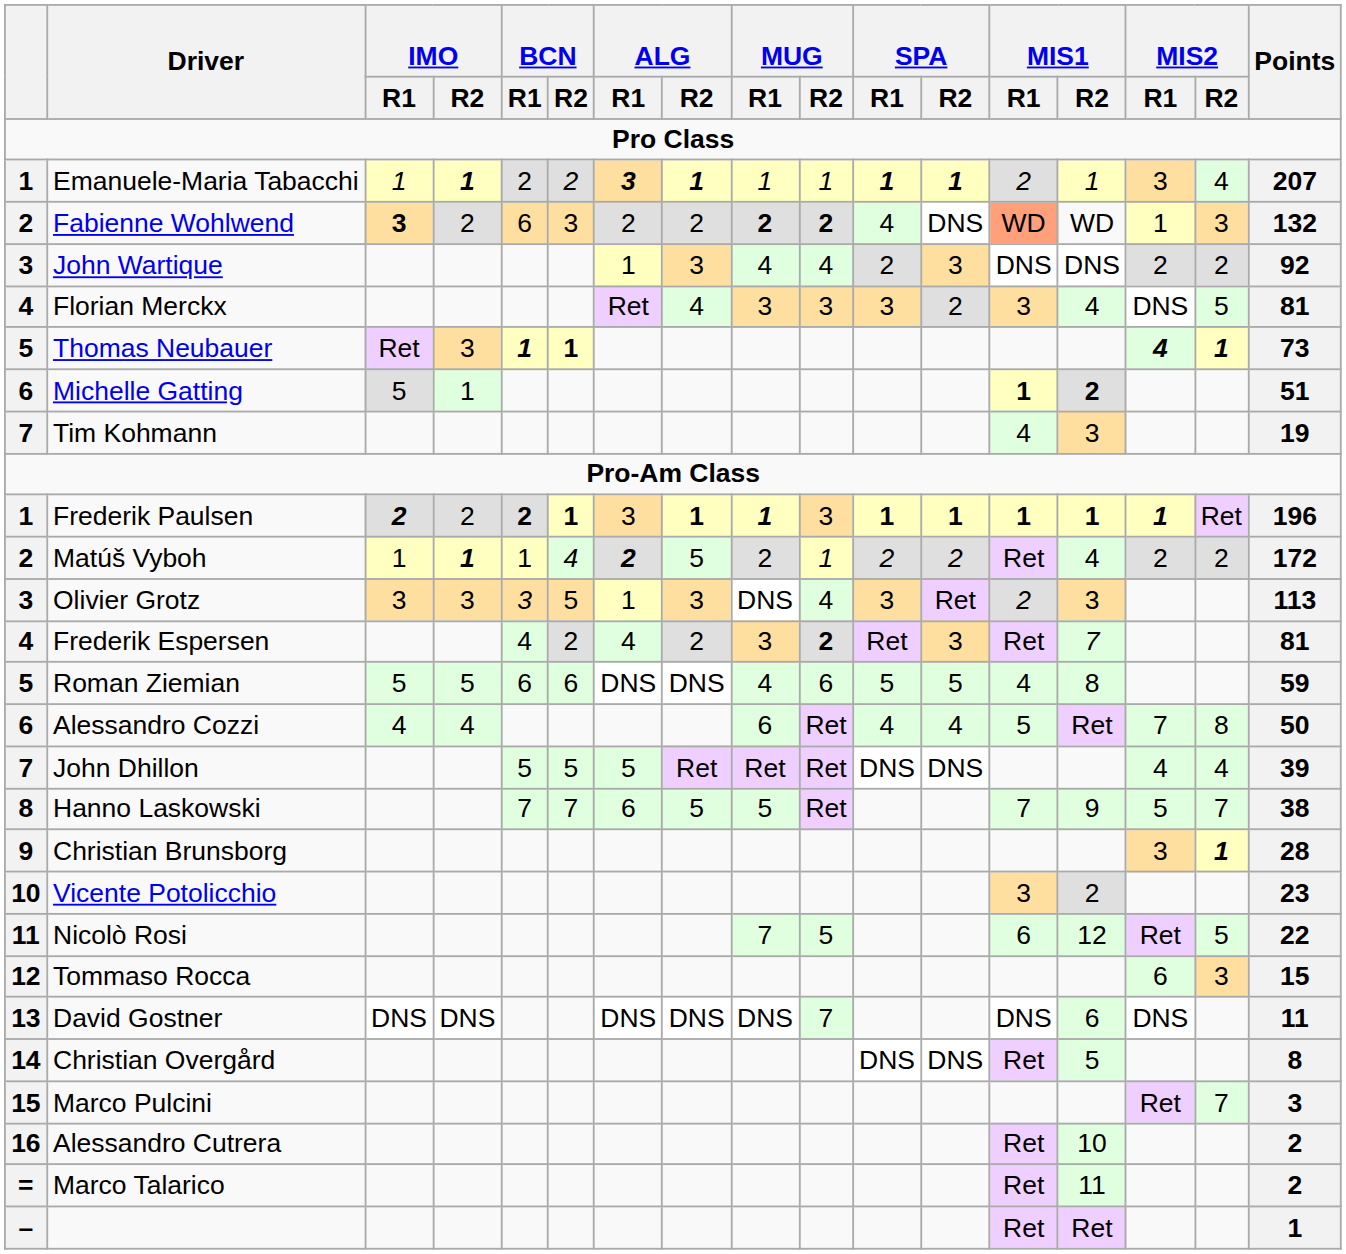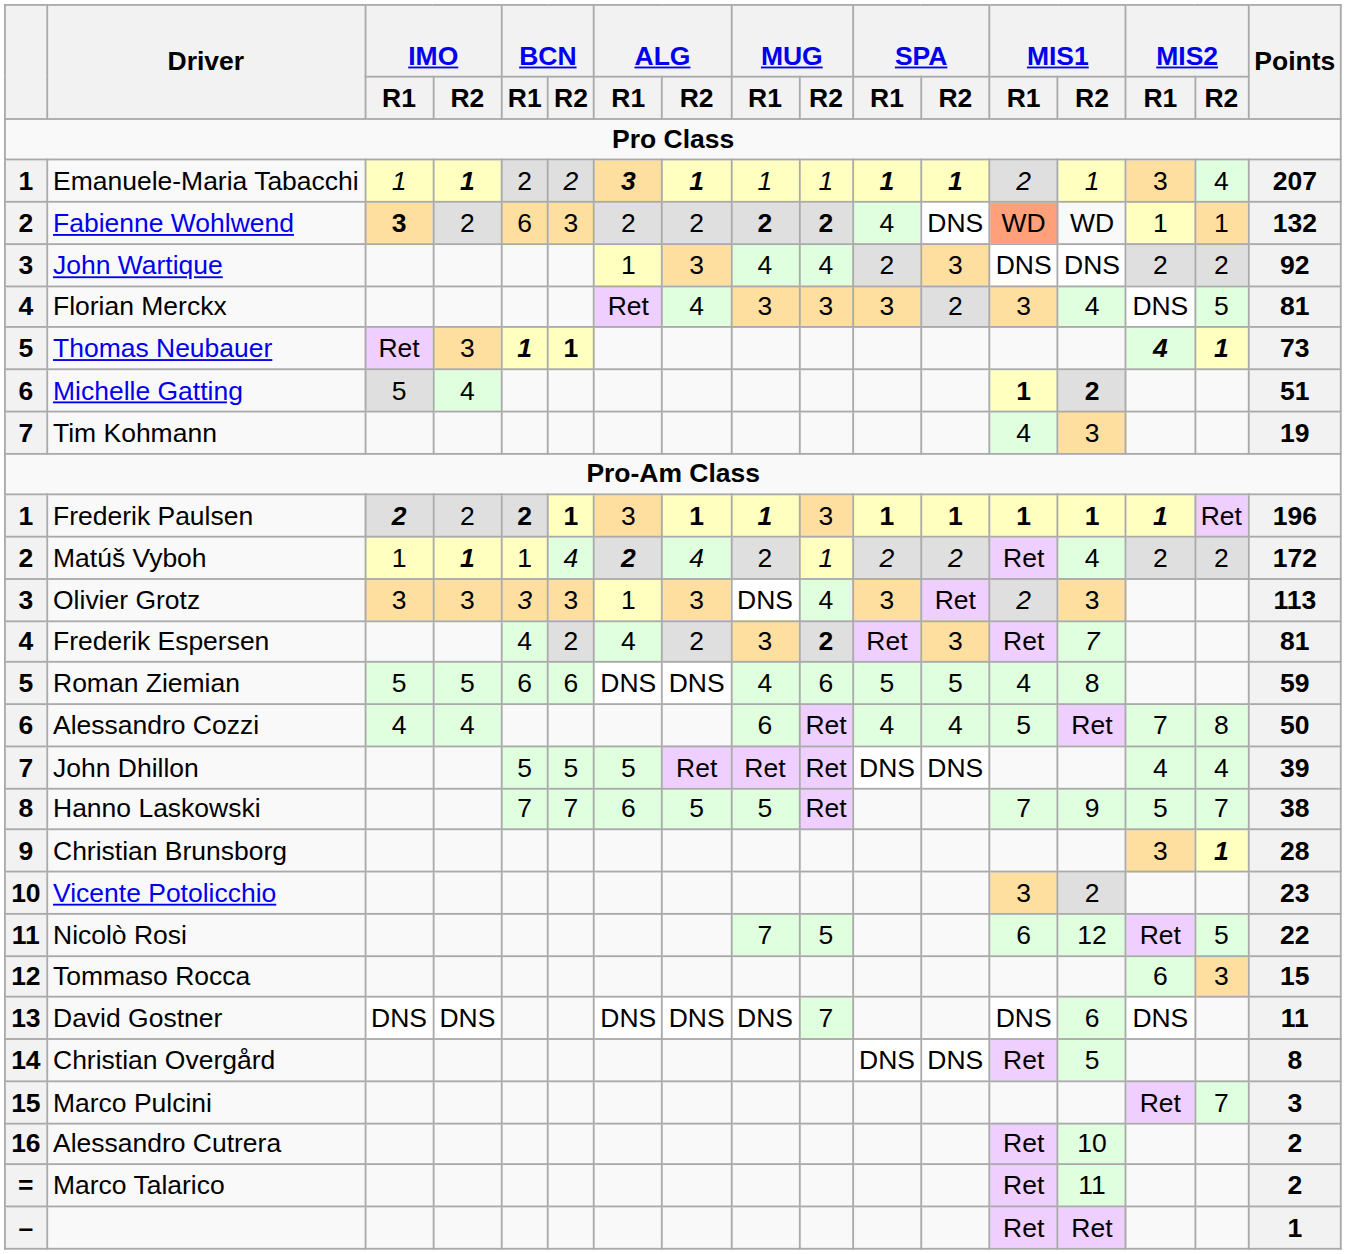Fabienne Wohlwend | MIS2 / R2: 3 -> 1
Michelle Gatting | IMO / R2: 1 -> 4
Matúš Vyboh | ALG / R2: 5 -> 4
Olivier Grotz | BCN / R2: 5 -> 3
